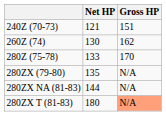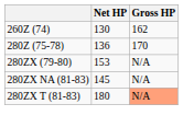- row: 240Z (70-73) | 121 | 151
280Z (75-78) | Net HP: 133 -> 136
280ZX (79-80) | Net HP: 135 -> 153
280ZX NA (81-83) | Net HP: 144 -> 145
